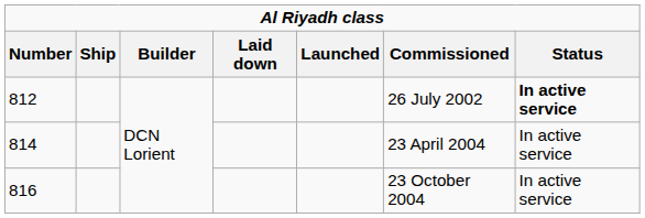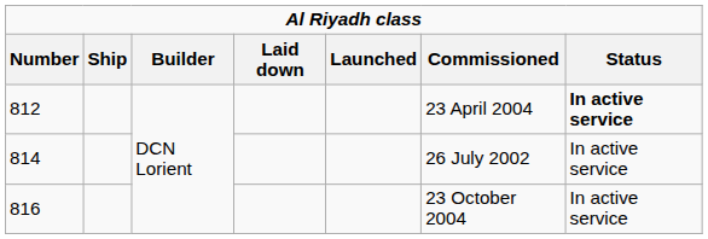812 | column 6: 26 July 2002 -> 23 April 2004
814 | column 6: 23 April 2004 -> 26 July 2002
